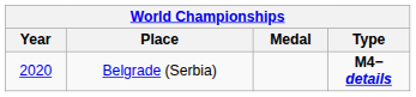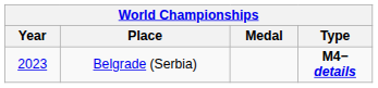Belgrade (Serbia) | Year: 2020 -> 2023
